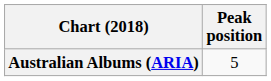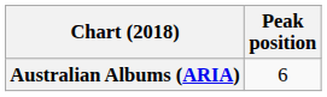Australian Albums (ARIA) | Peak position: 5 -> 6
